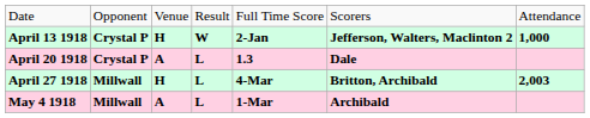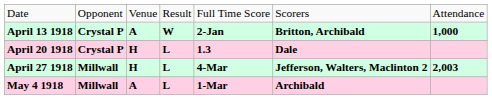April 13 1918 | column 3: H -> A
April 13 1918 | column 6: Jefferson, Walters, Maclinton 2 -> Britton, Archibald
April 20 1918 | column 3: A -> H
April 27 1918 | column 6: Britton, Archibald -> Jefferson, Walters, Maclinton 2
